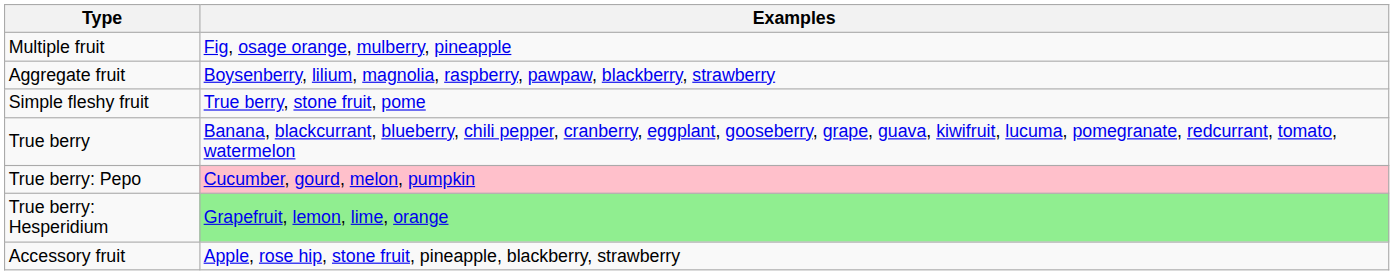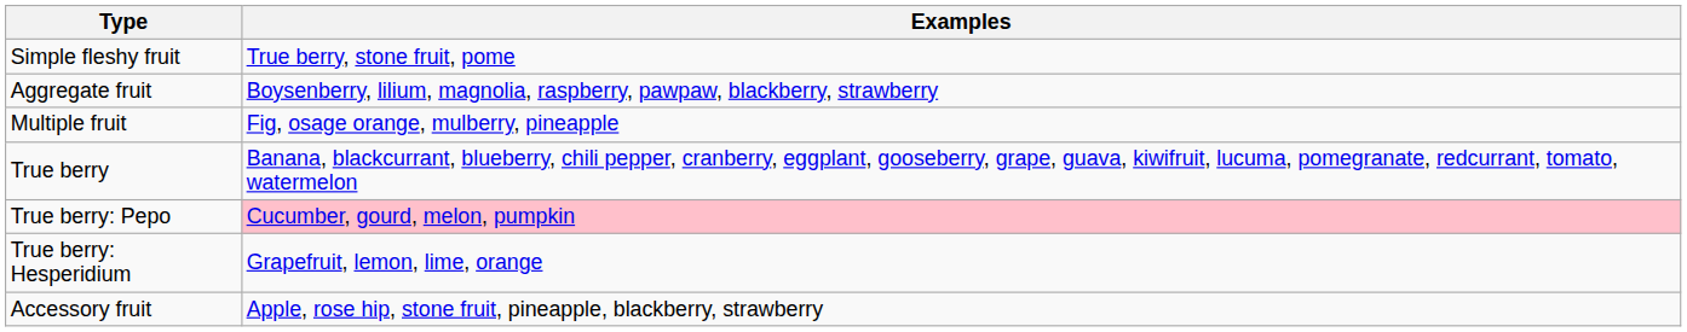rows swapped: Simple fleshy fruit <-> Multiple fruit
True berry: Hesperidium | Examples: lightgreen background -> no background
